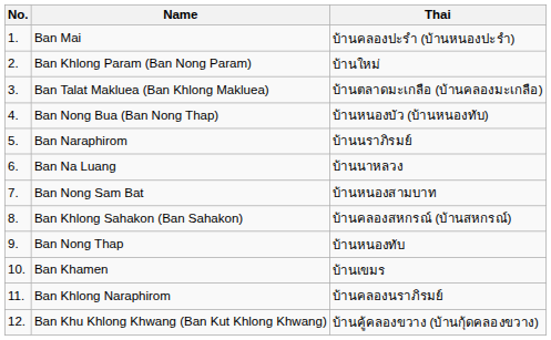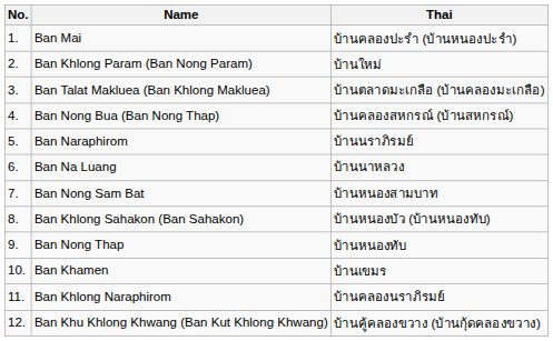Ban Nong Bua (Ban Nong Thap) | Thai: บ้านหนองบัว (บ้านหนองทับ) -> บ้านคลองสหกรณ์ (บ้านสหกรณ์)
Ban Khlong Sahakon (Ban Sahakon) | Thai: บ้านคลองสหกรณ์ (บ้านสหกรณ์) -> บ้านหนองบัว (บ้านหนองทับ)
